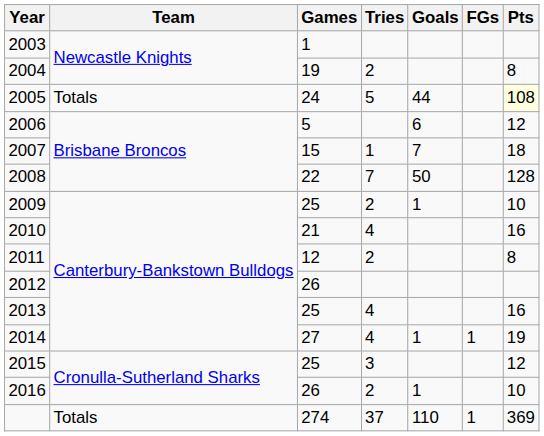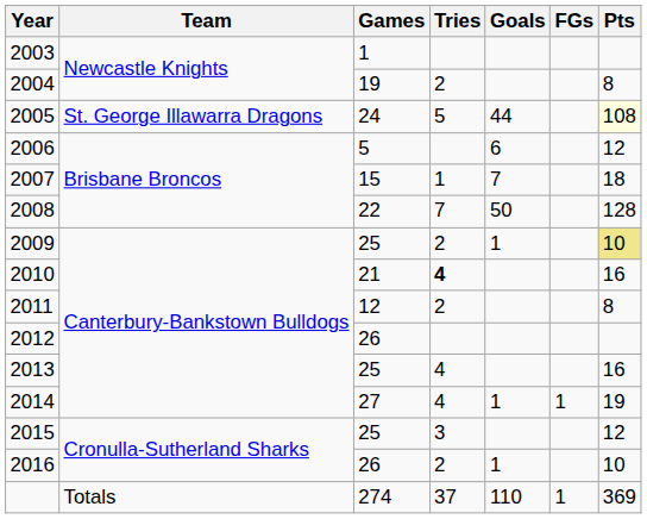2005 | Team: Totals -> St. George Illawarra Dragons
2009 | Pts: no background -> khaki background
2010 | Tries: normal -> bold
